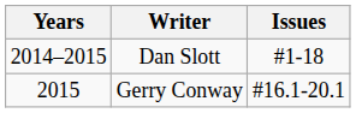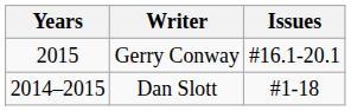rows swapped: Dan Slott <-> Gerry Conway
